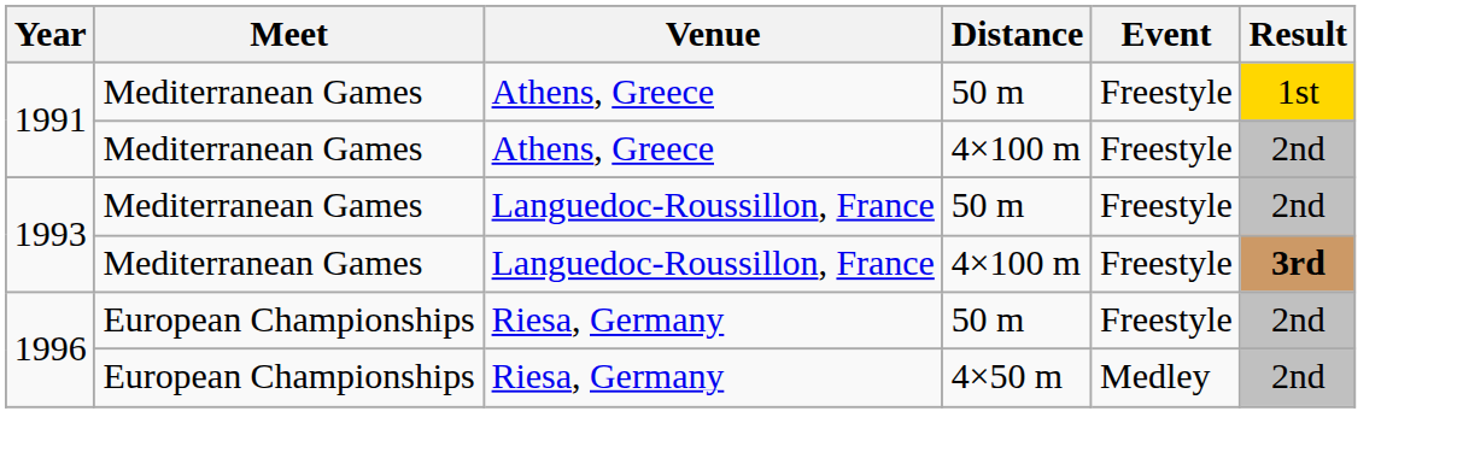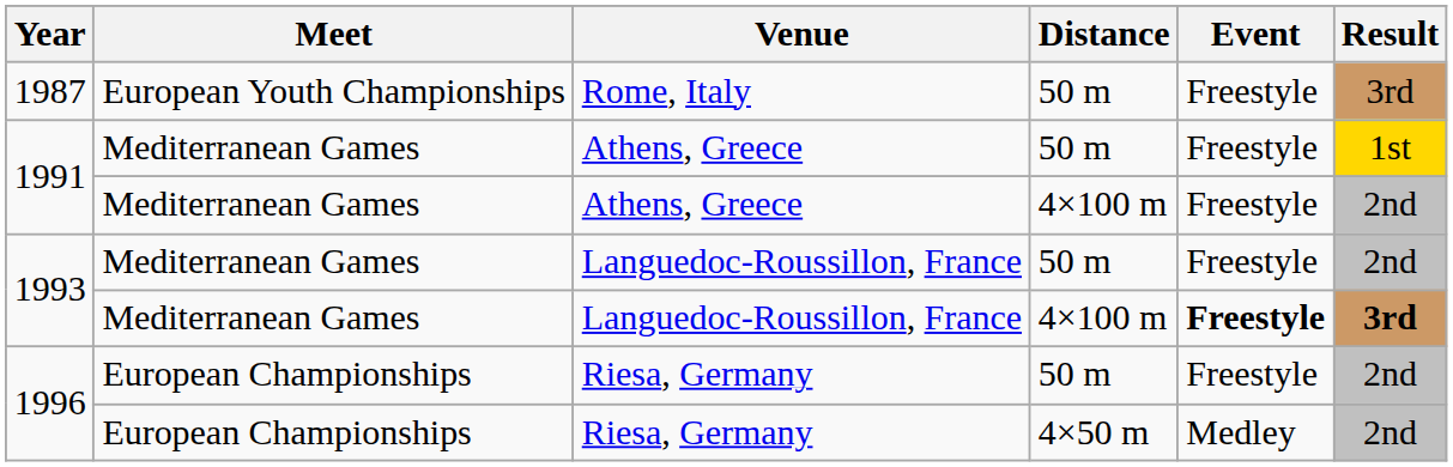+ row: 1987 | European Youth Championships | Rome, Italy | 50 m | Freestyle | 3rd
1993 / 4×100 m | Event: normal -> bold
